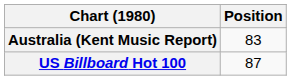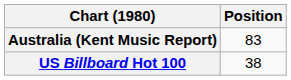US Billboard Hot 100 | Position: 87 -> 38
